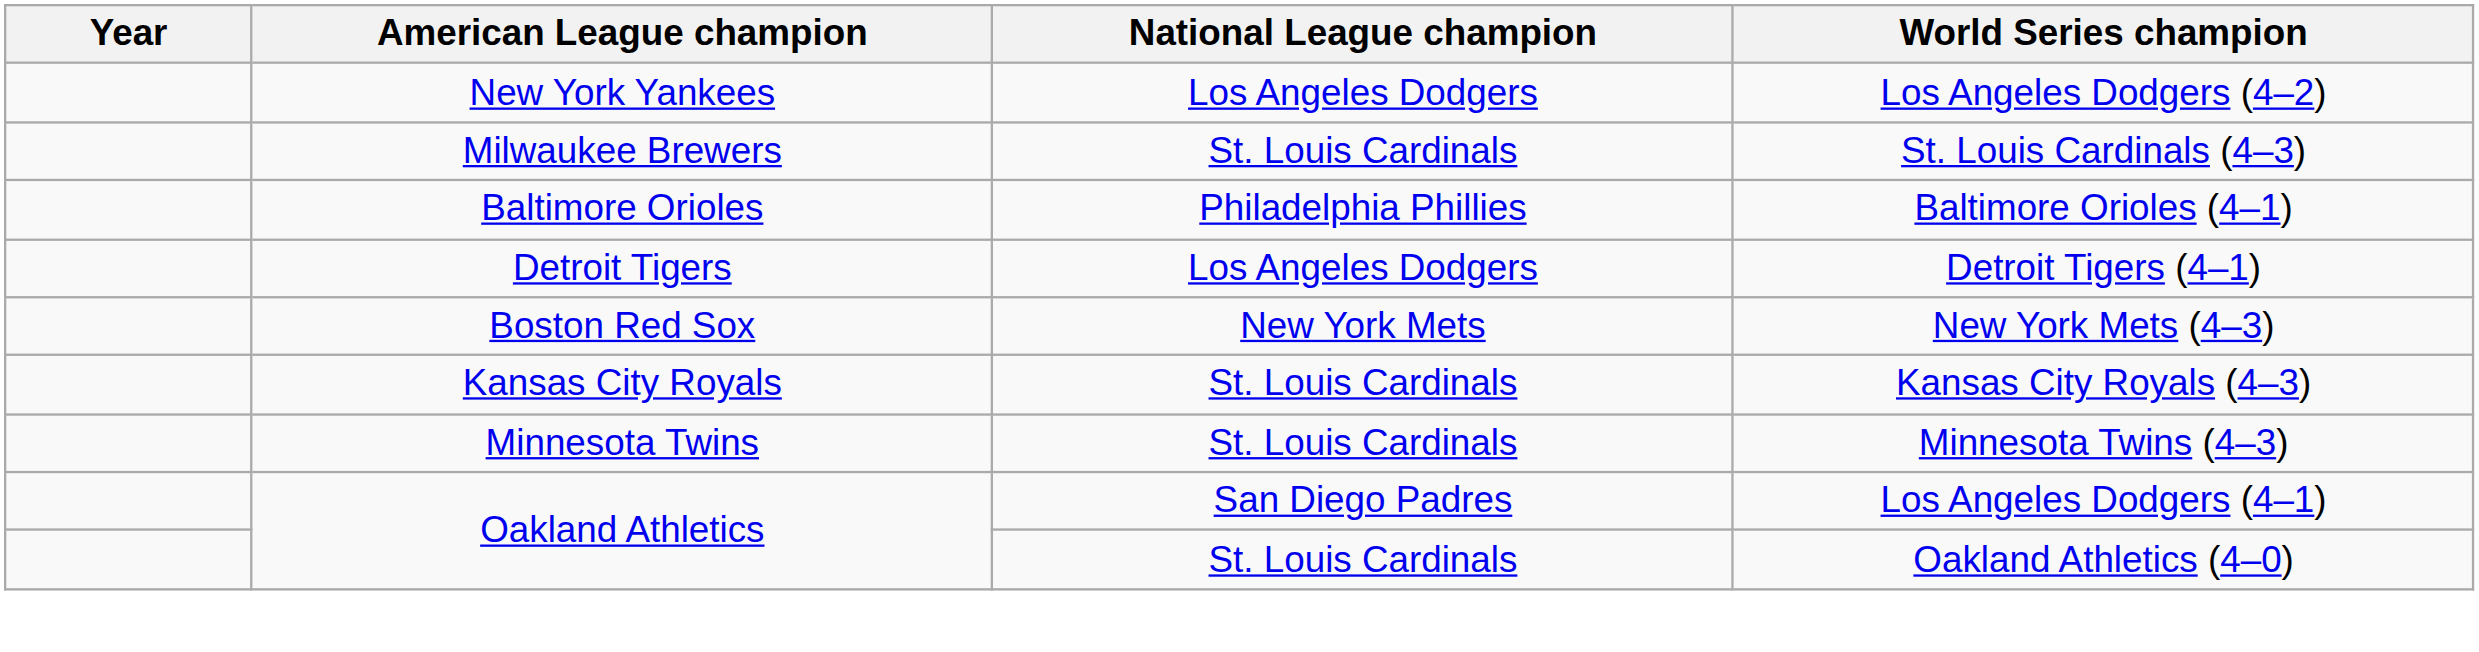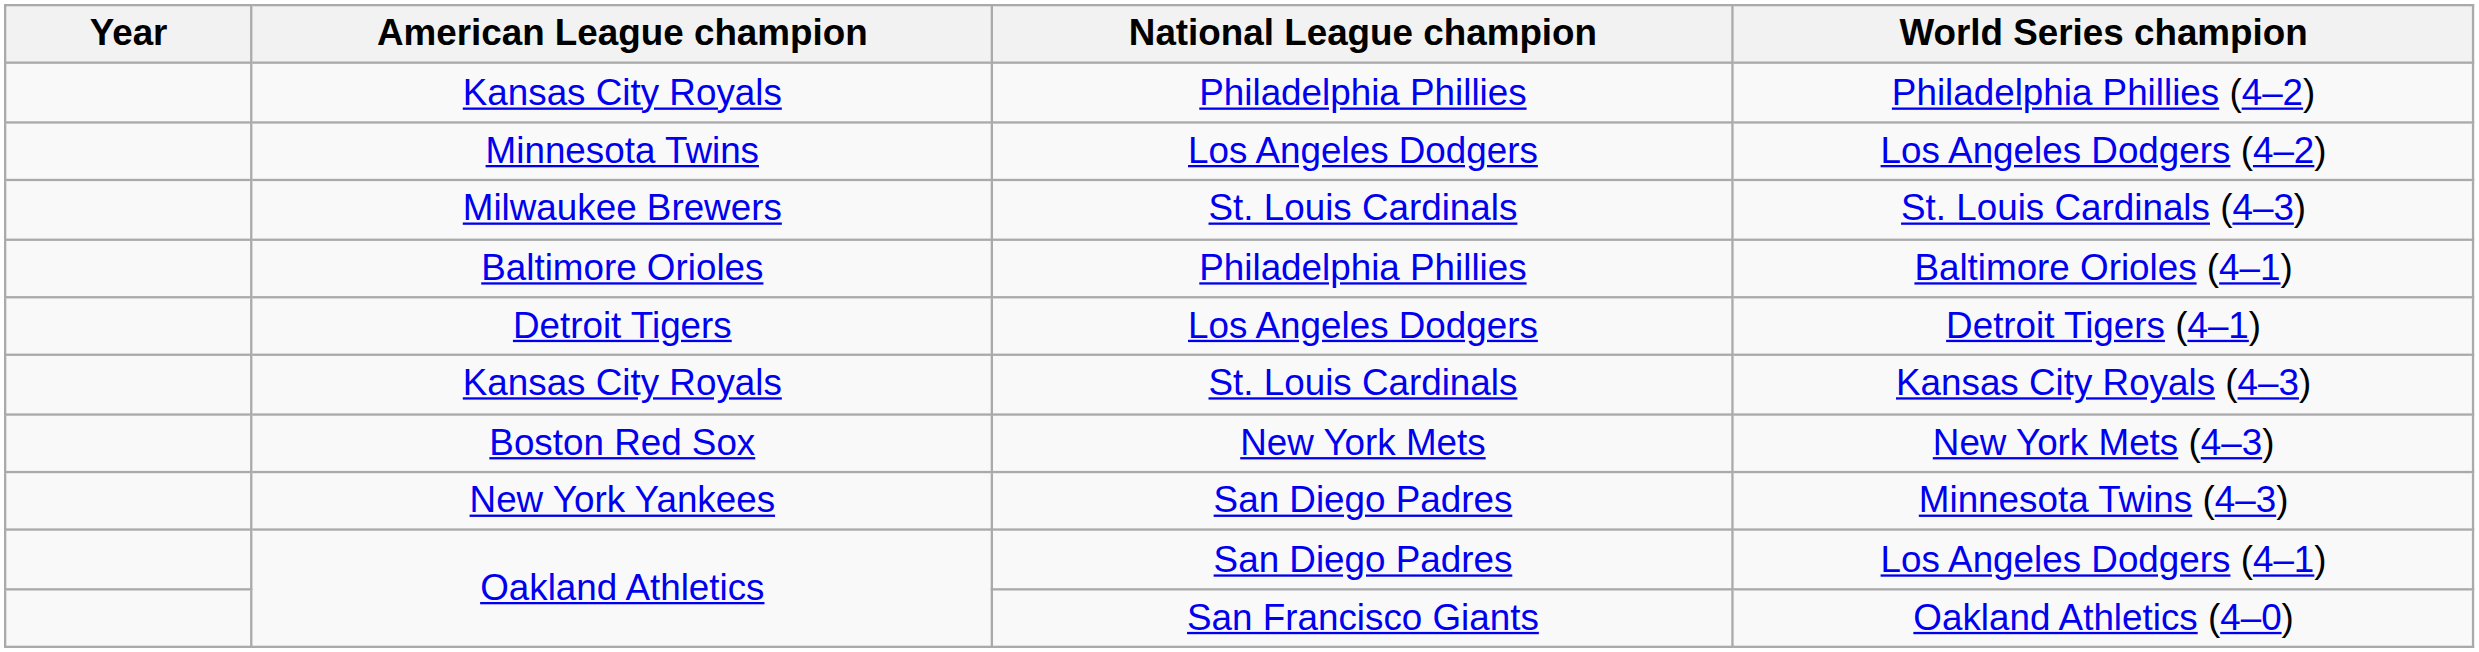+ row: Kansas City Royals | Philadelphia Phillies | Philadelphia Phillies (4–2)
Los Angeles Dodgers (4–2) | American League champion: New York Yankees -> Minnesota Twins
rows swapped: Kansas City Royals (4–3) <-> New York Mets (4–3)
Minnesota Twins (4–3) | American League champion: Minnesota Twins -> New York Yankees
Minnesota Twins (4–3) | National League champion: St. Louis Cardinals -> San Diego Padres
Oakland Athletics (4–0) | National League champion: St. Louis Cardinals -> San Francisco Giants
